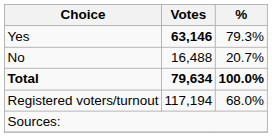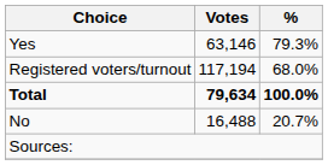Yes | Votes: bold -> normal
rows swapped: No <-> Registered voters/turnout
